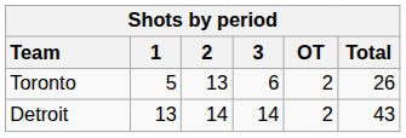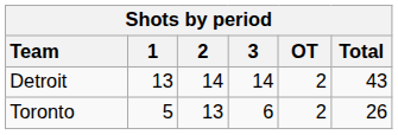rows swapped: Toronto <-> Detroit
